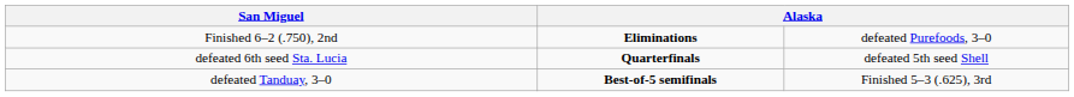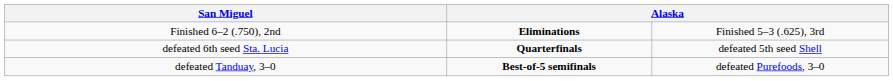Finished 6–2 (.750), 2nd | column 4: defeated Purefoods, 3–0 -> Finished 5–3 (.625), 3rd
defeated Tanduay, 3–0 | column 4: Finished 5–3 (.625), 3rd -> defeated Purefoods, 3–0
